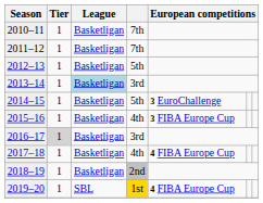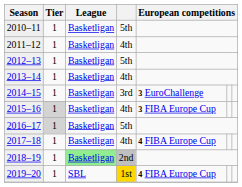2010–11 | column 4: 7th -> 5th
2011–12 | column 4: 7th -> 4th
2013–14 | League: lightblue background -> no background
2013–14 | column 4: 3rd -> 4th
2014–15 | column 4: 5th -> 3rd
2015–16 | Tier: no background -> lightgrey background
2016–17 | column 4: 3rd -> 5th
2018–19 | League: no background -> lightgreen background
